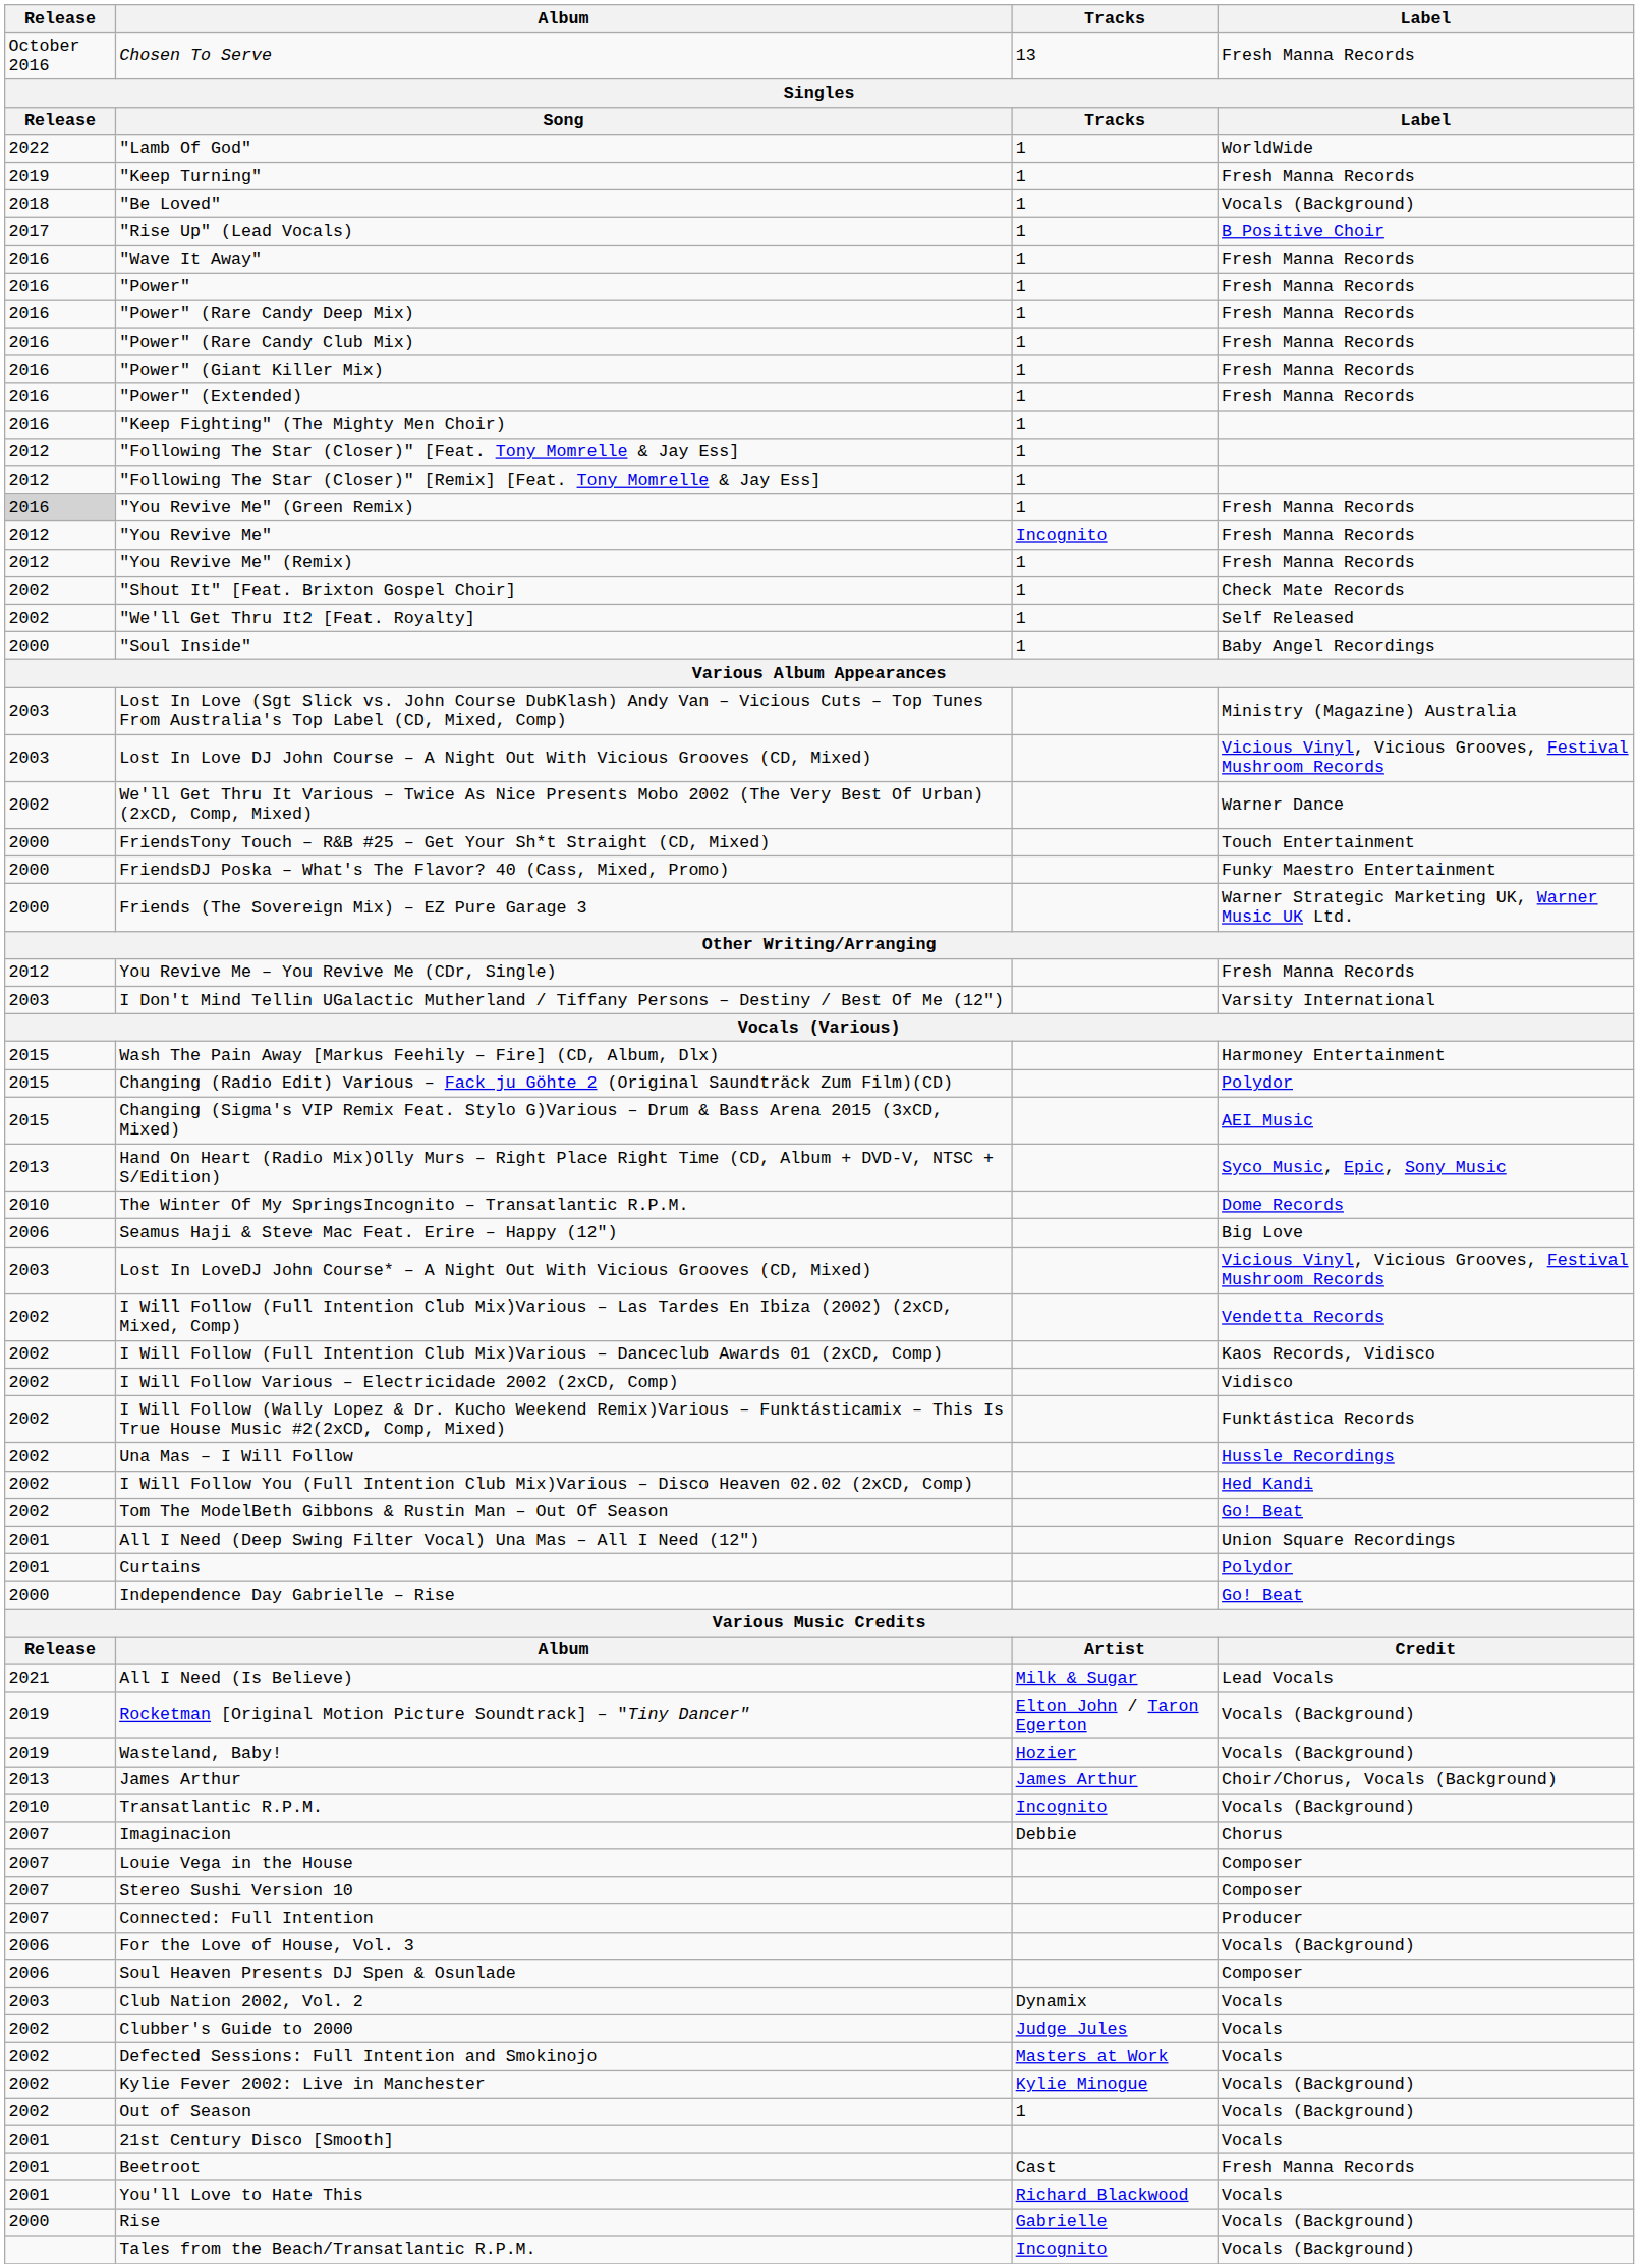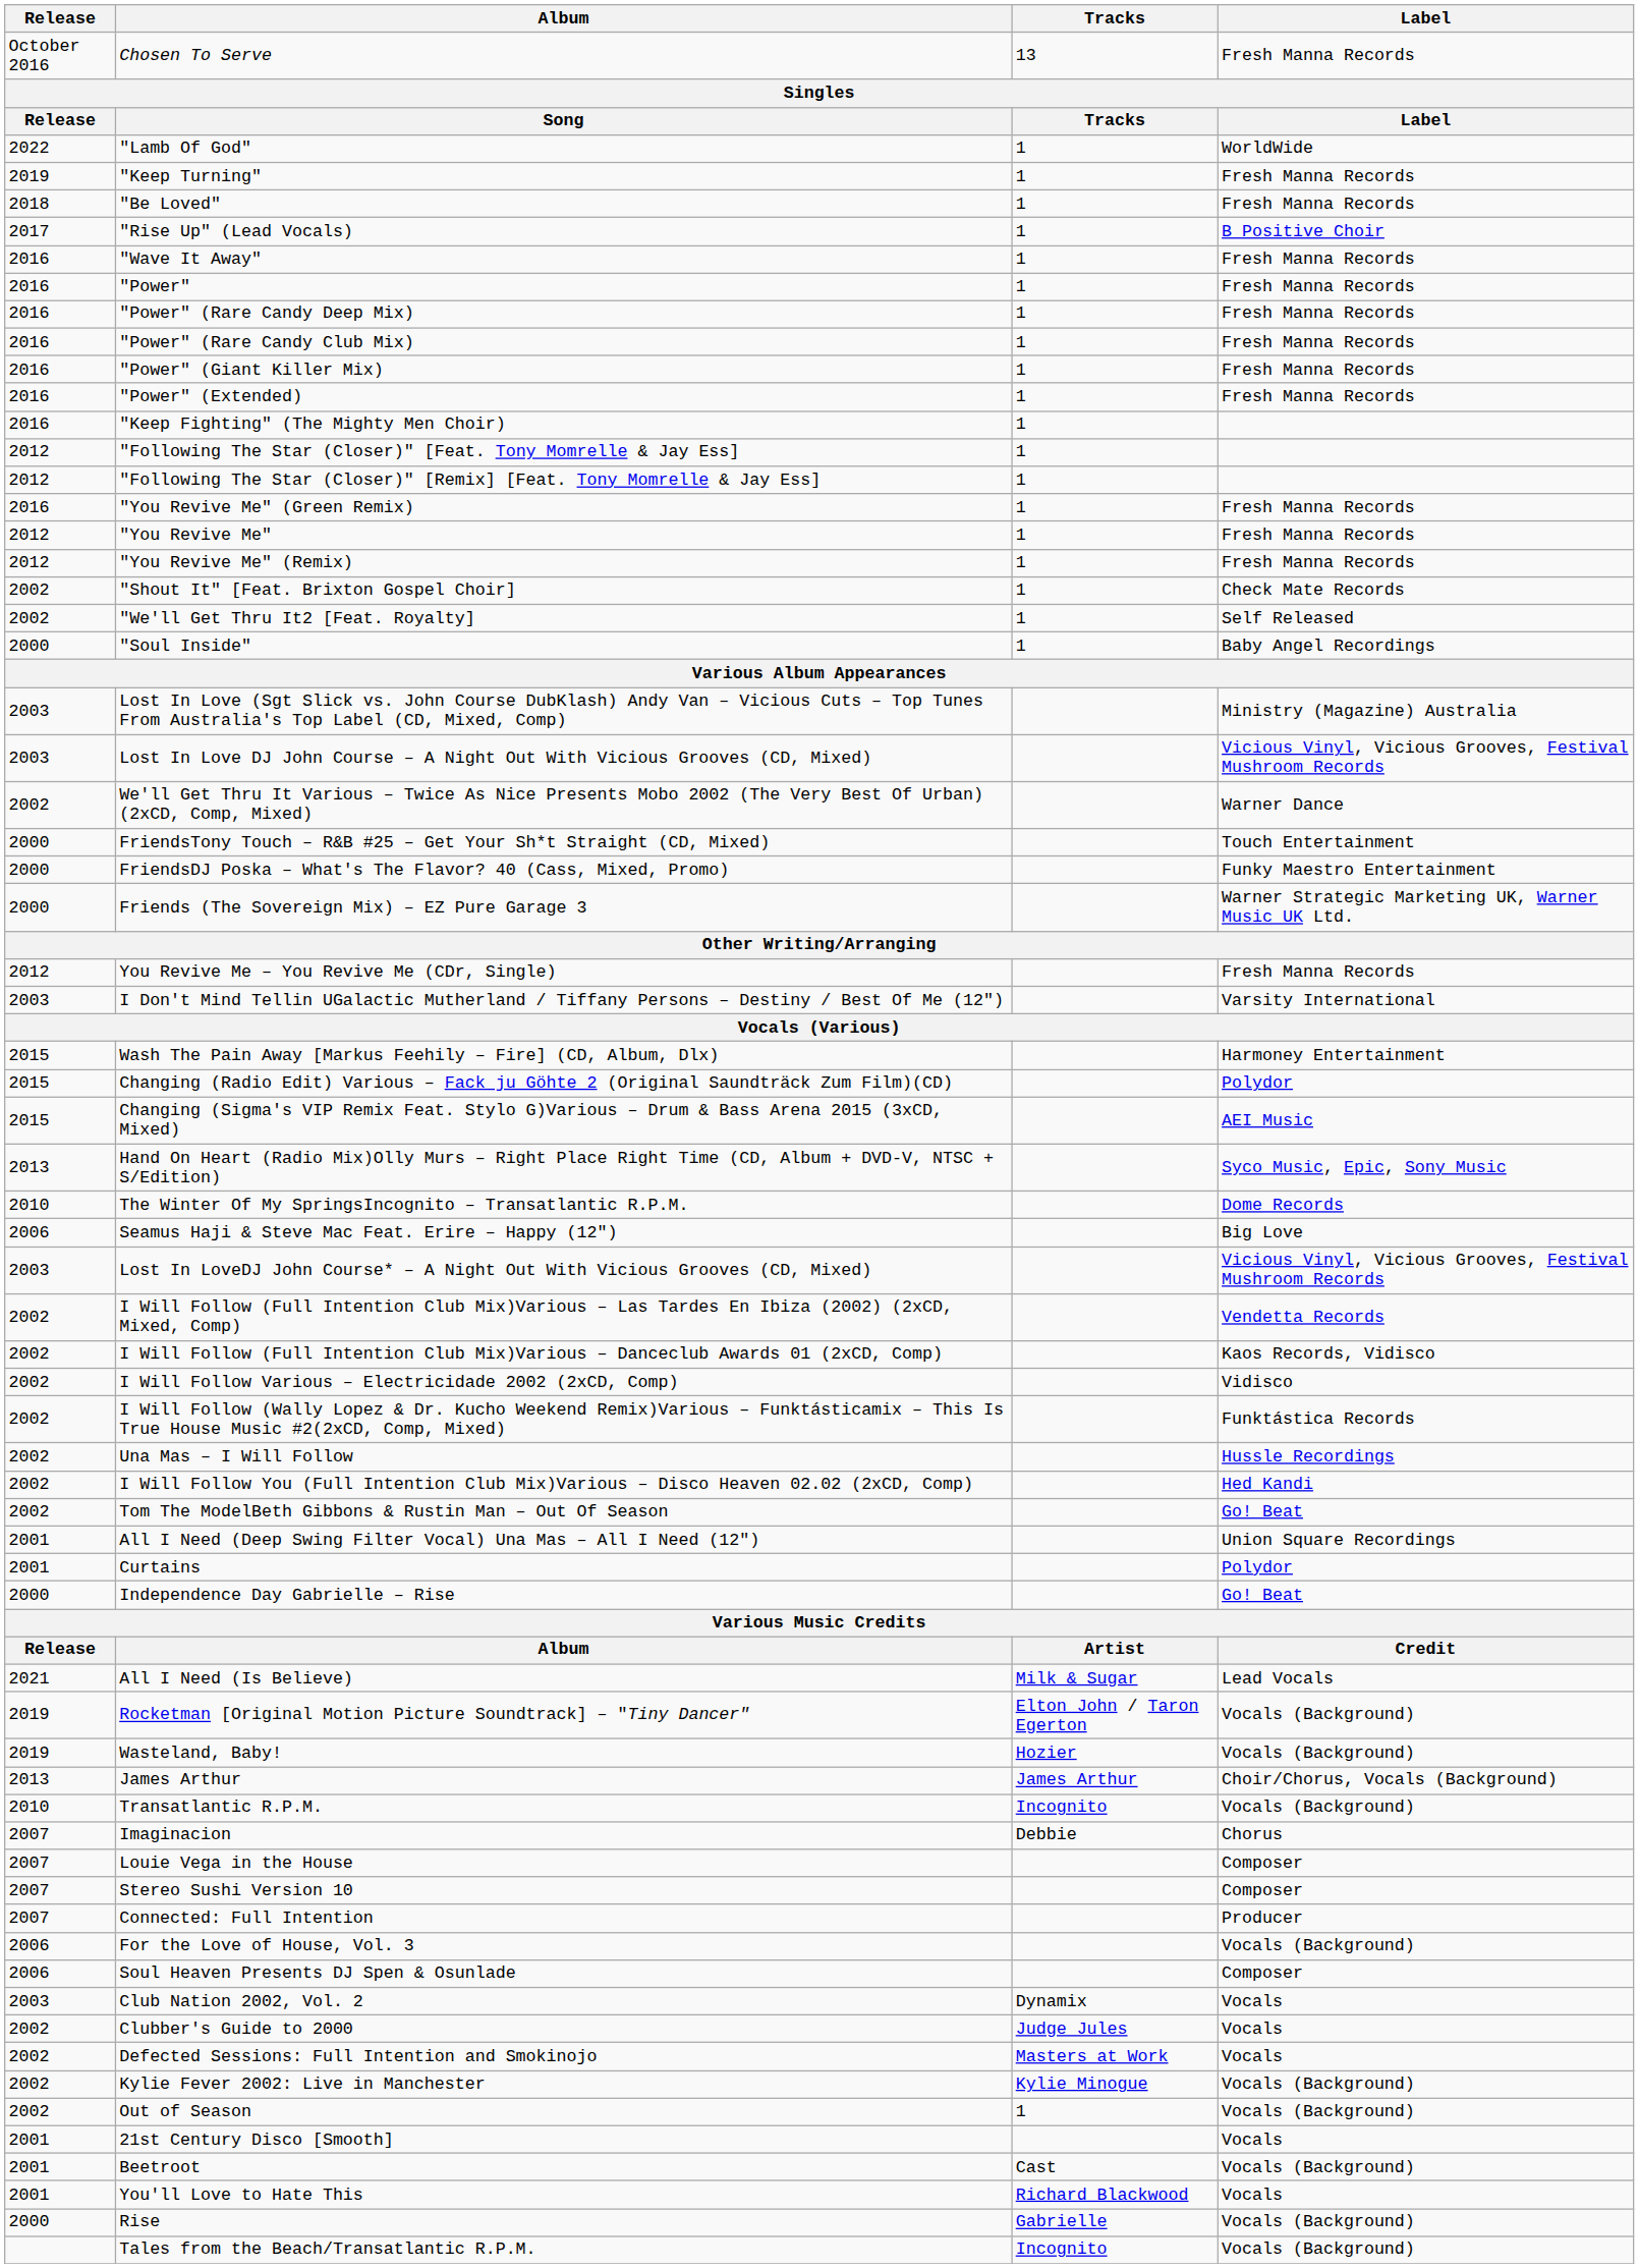"Be Loved" | Label: Vocals (Background) -> Fresh Manna Records
"You Revive Me" (Green Remix) | Release: lightgrey background -> no background
"You Revive Me" | Tracks: Incognito -> 1
Beetroot | Label: Fresh Manna Records -> Vocals (Background)
